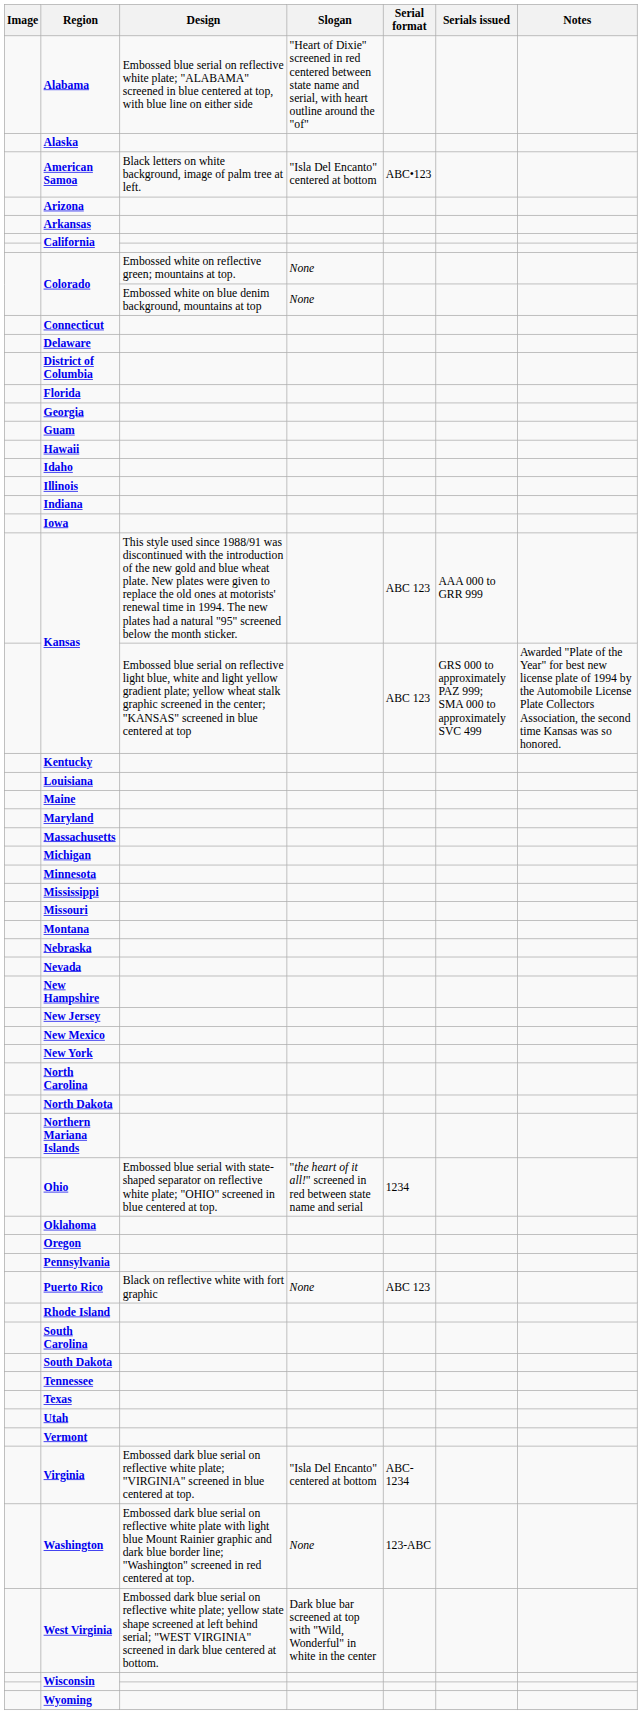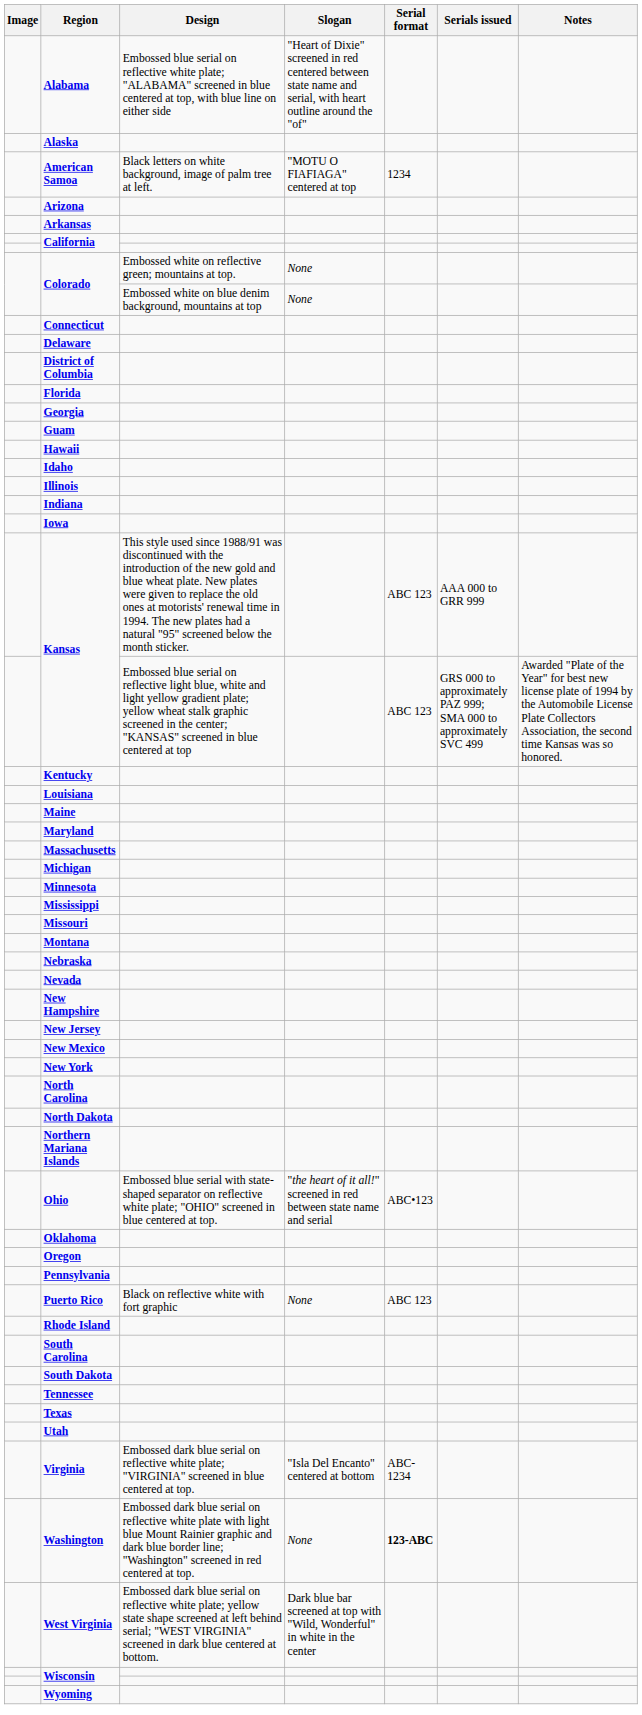American Samoa | Slogan: "Isla Del Encanto" centered at bottom -> "MOTU O FIAFIAGA" centered at top
American Samoa | Serial format: ABC•123 -> 1234
Ohio | Serial format: 1234 -> ABC•123
- row: Vermont
Washington | Serial format: normal -> bold
